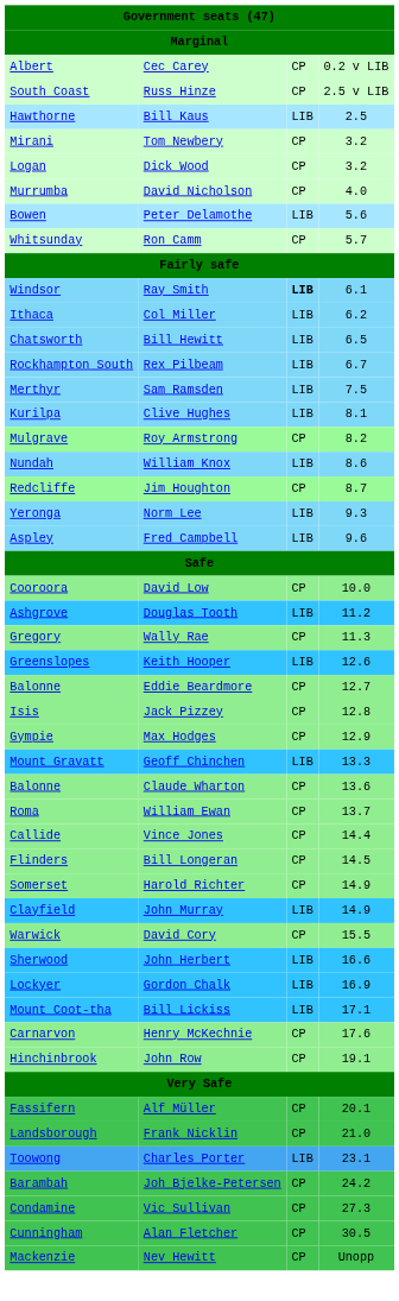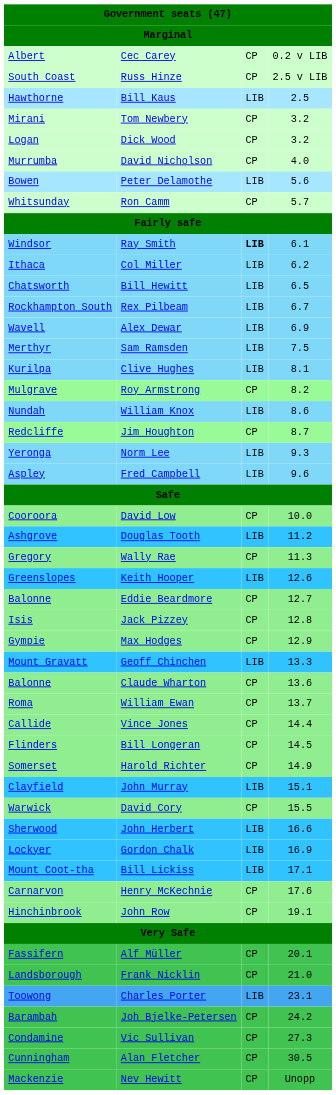+ row: Wavell | Alex Dewar | LIB | 6.9
John Murray | column 4: 14.9 -> 15.1
